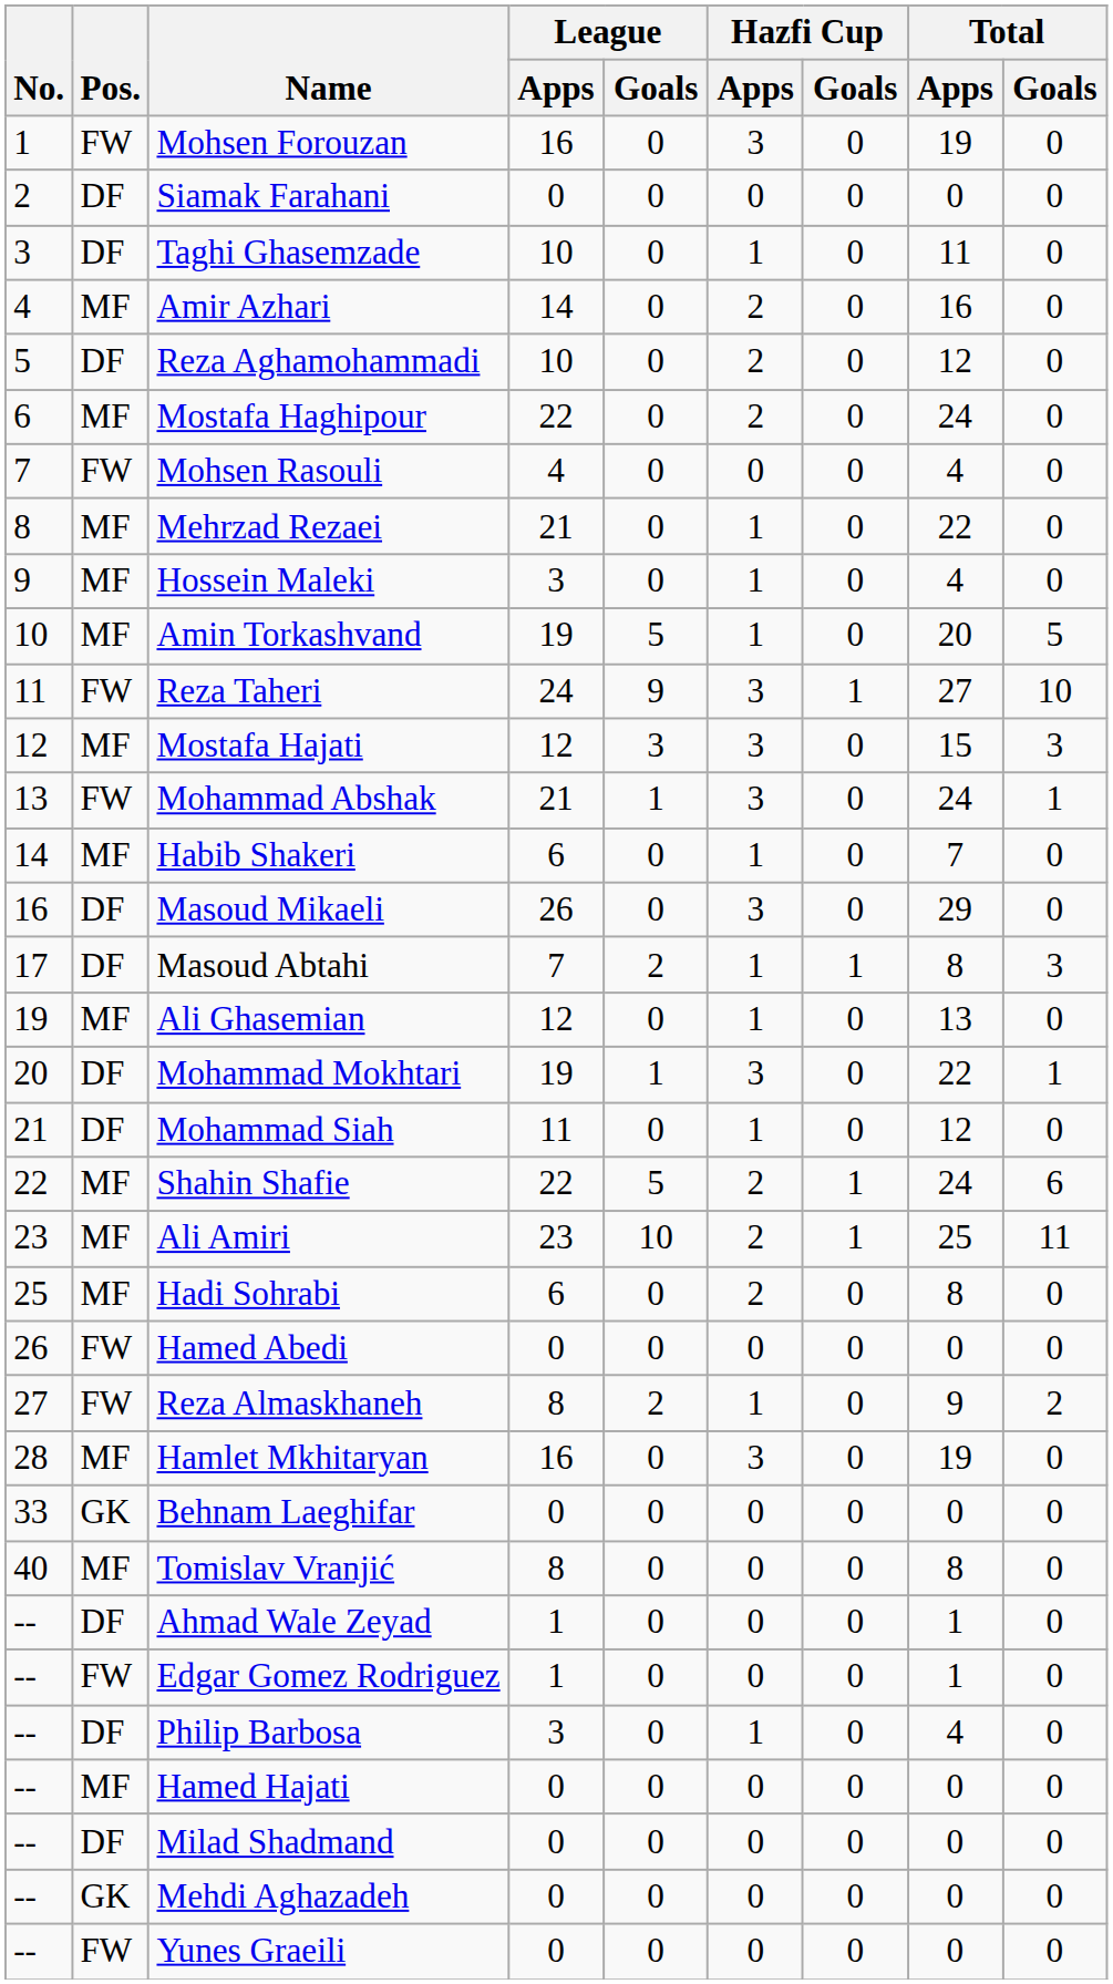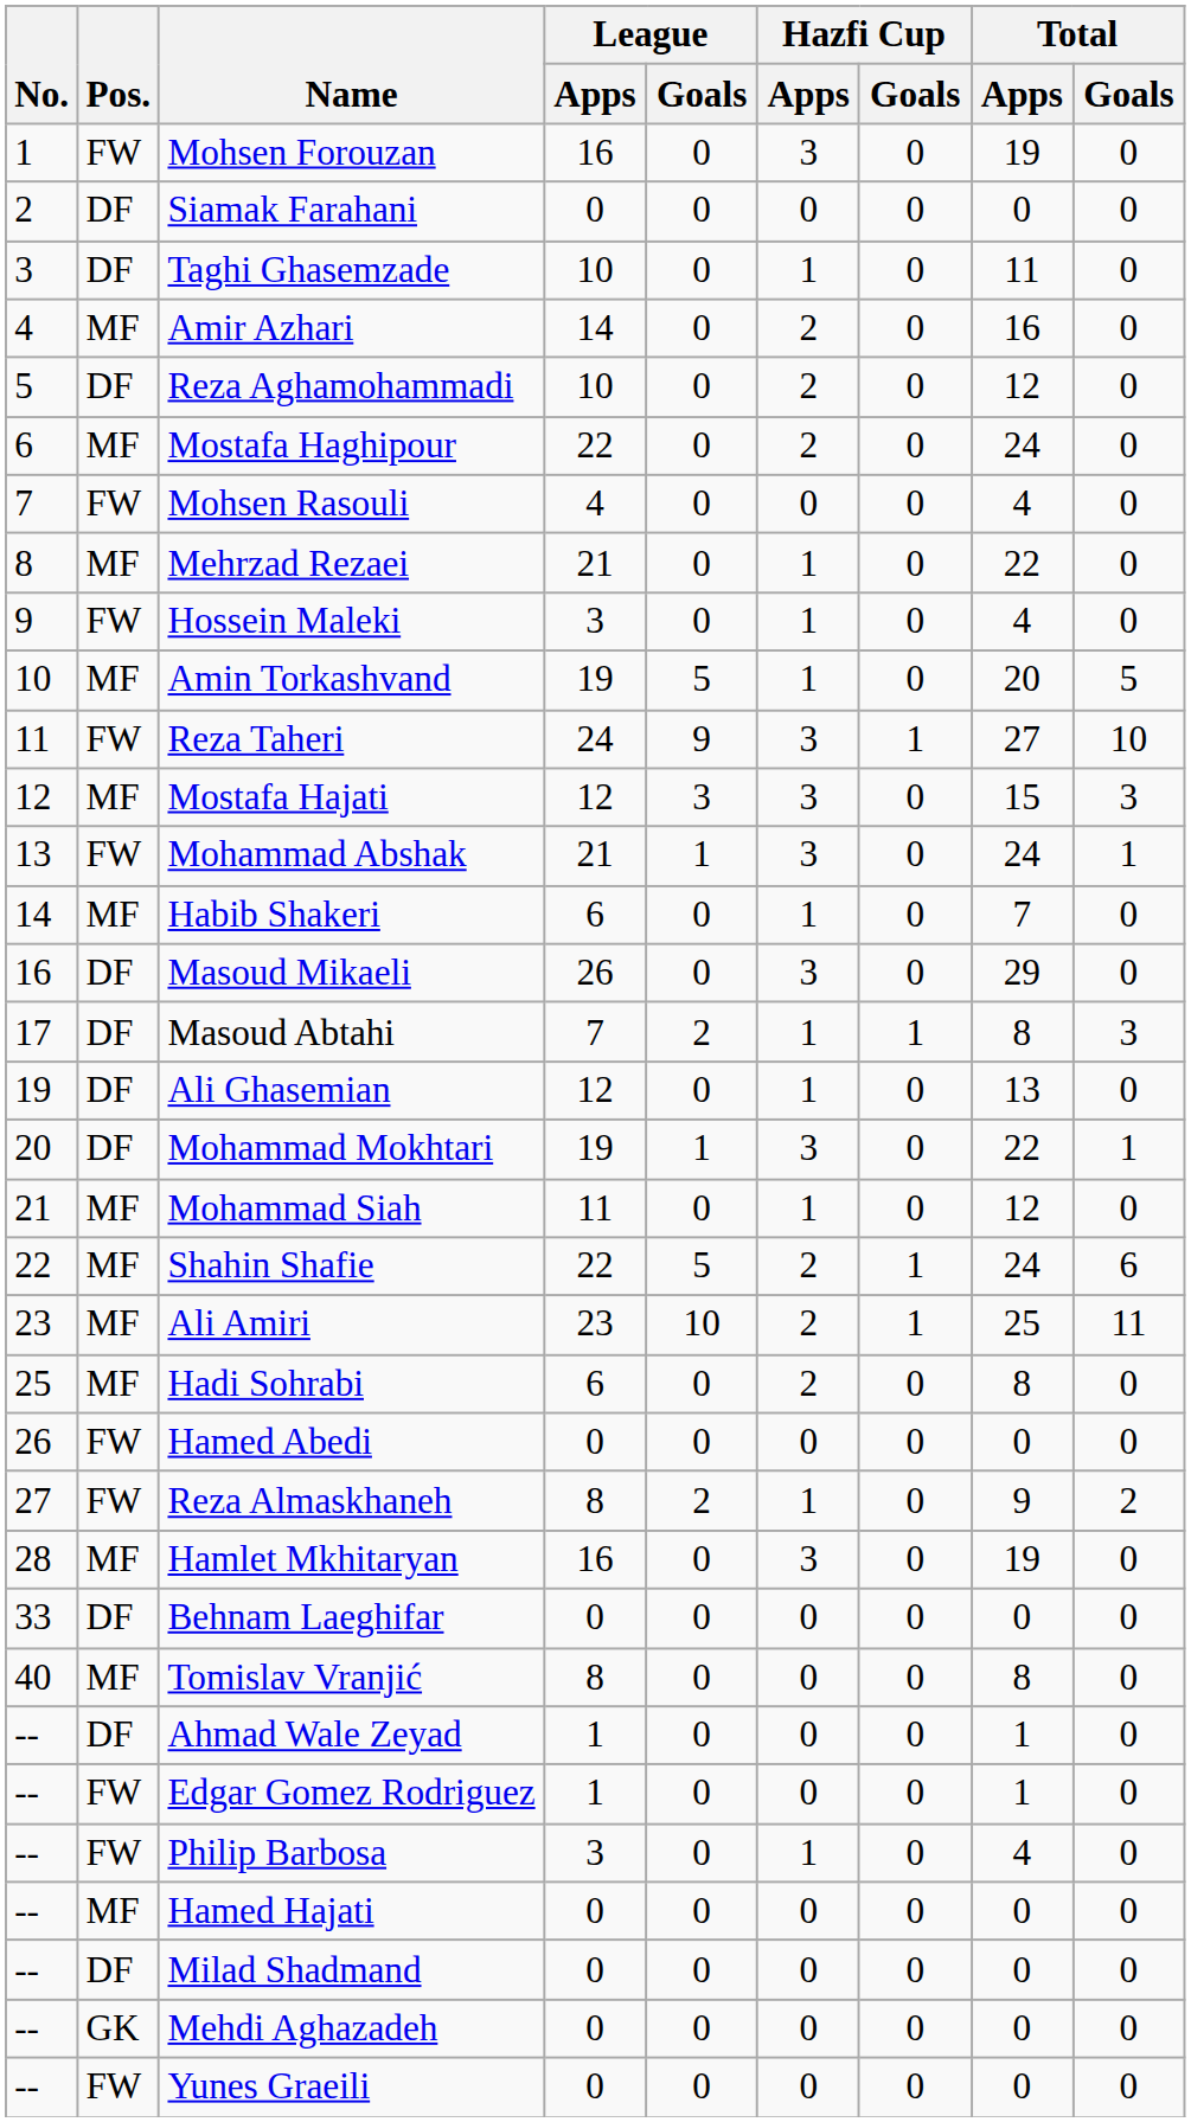Hossein Maleki | Pos.: MF -> FW
Ali Ghasemian | Pos.: MF -> DF
Mohammad Siah | Pos.: DF -> MF
Behnam Laeghifar | Pos.: GK -> DF
Philip Barbosa | Pos.: DF -> FW
